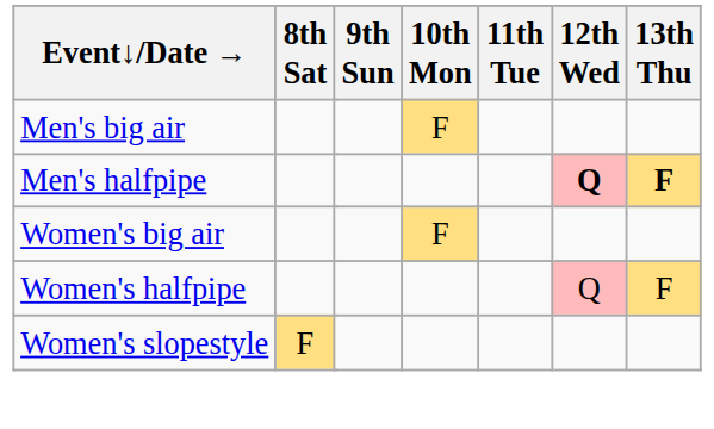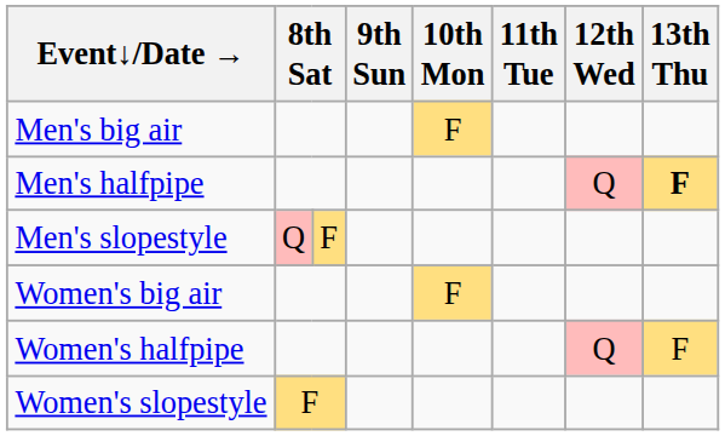Men's halfpipe | 12th Wed: bold -> normal
+ row: Men's slopestyle | Q | F
